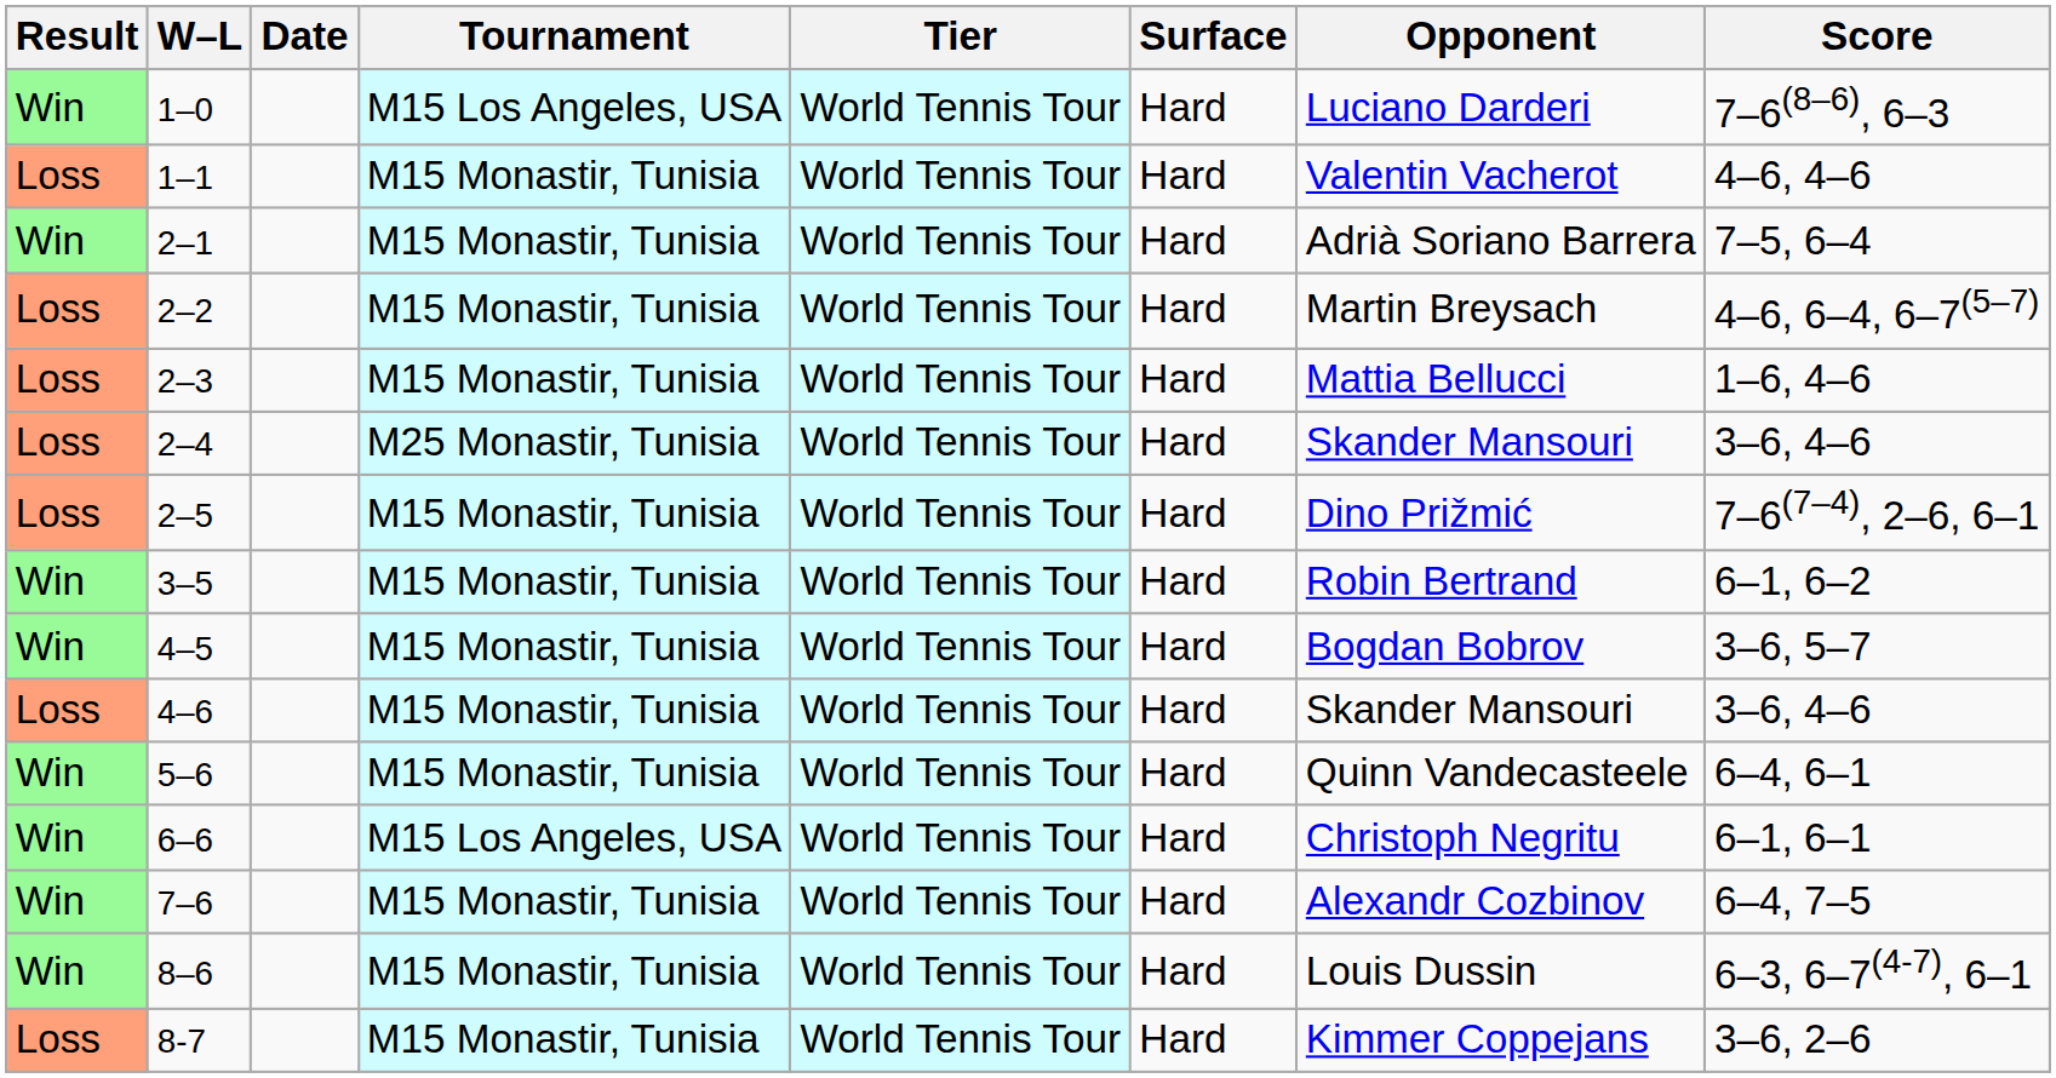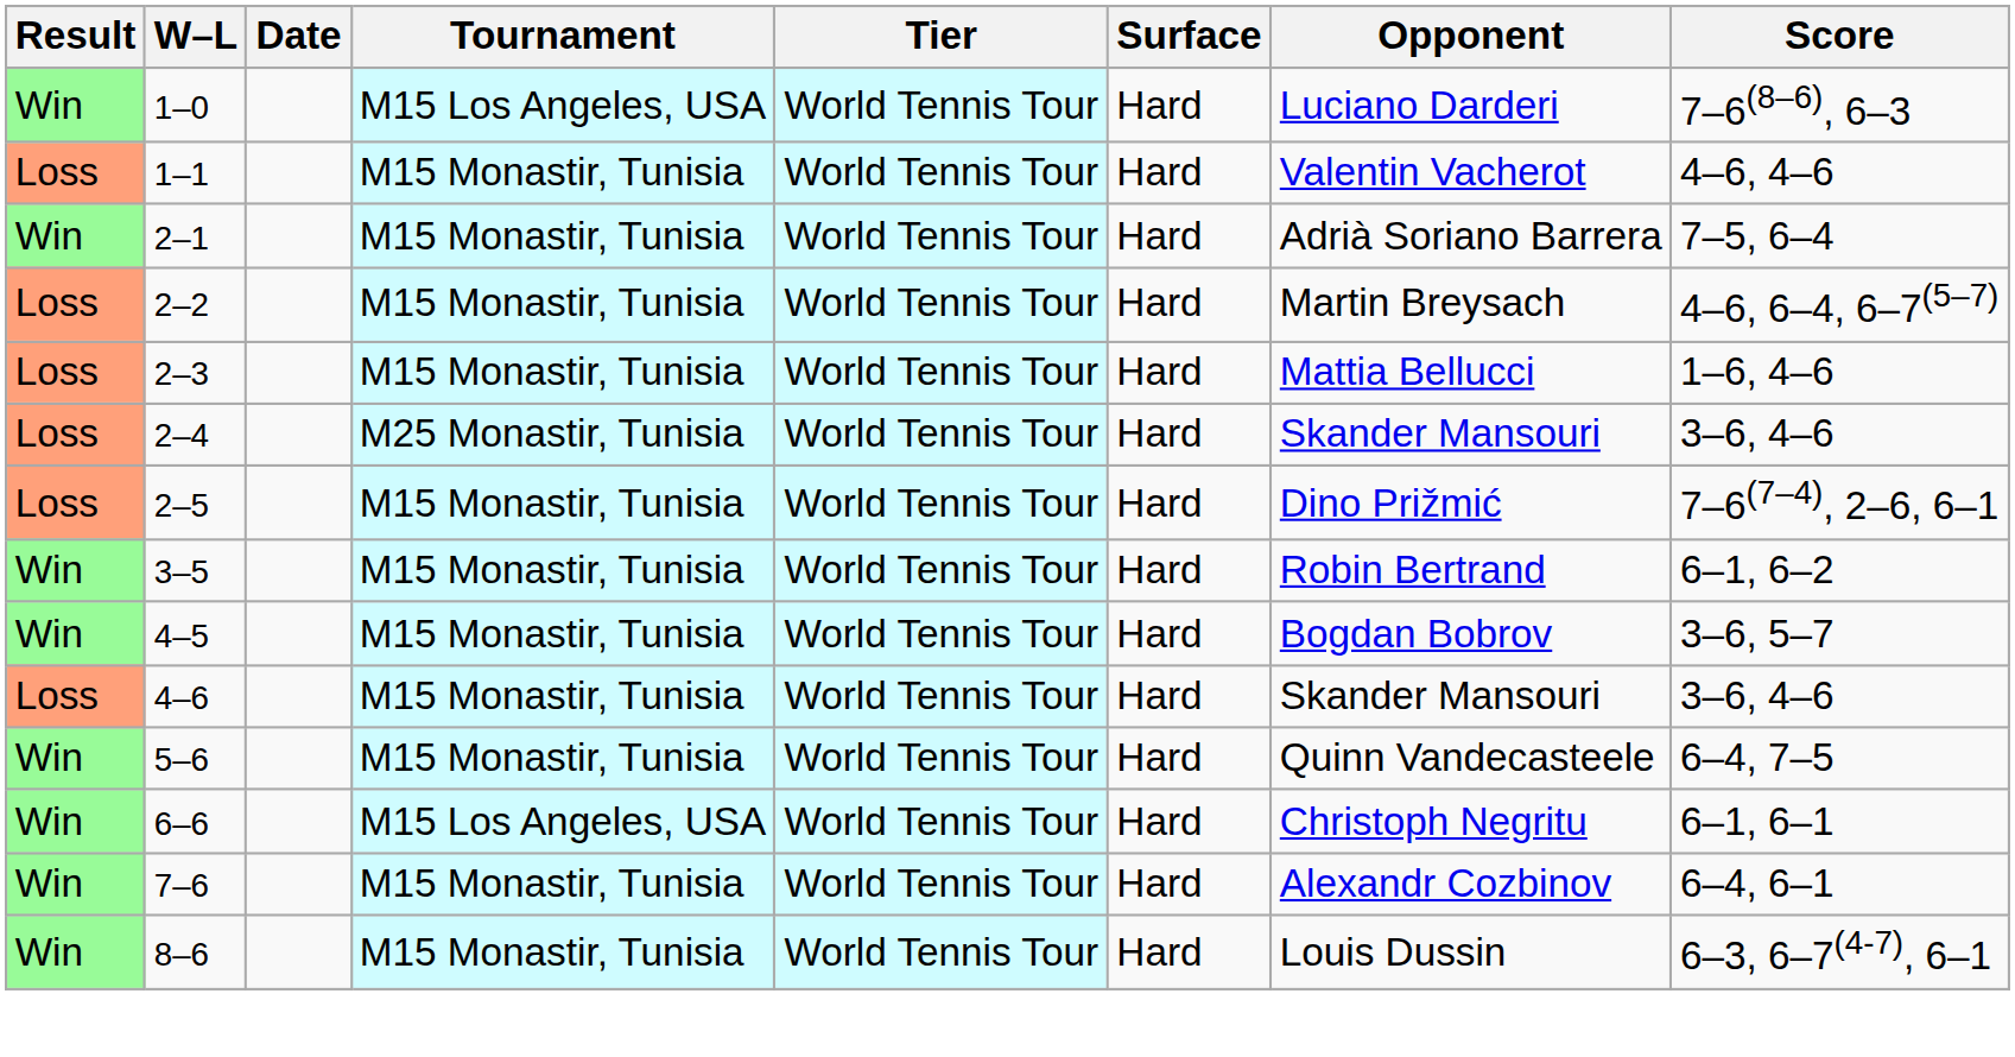5–6 | Score: 6–4, 6–1 -> 6–4, 7–5
7–6 | Score: 6–4, 7–5 -> 6–4, 6–1
- row: Loss | 8-7 | M15 Monastir, Tunisia | World Tennis Tour | Hard | Kimmer Coppejans | 3–6, 2–6
